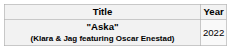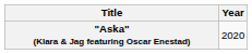"Aska" (Klara & Jag featuring Oscar Enestad) | Year: 2022 -> 2020
